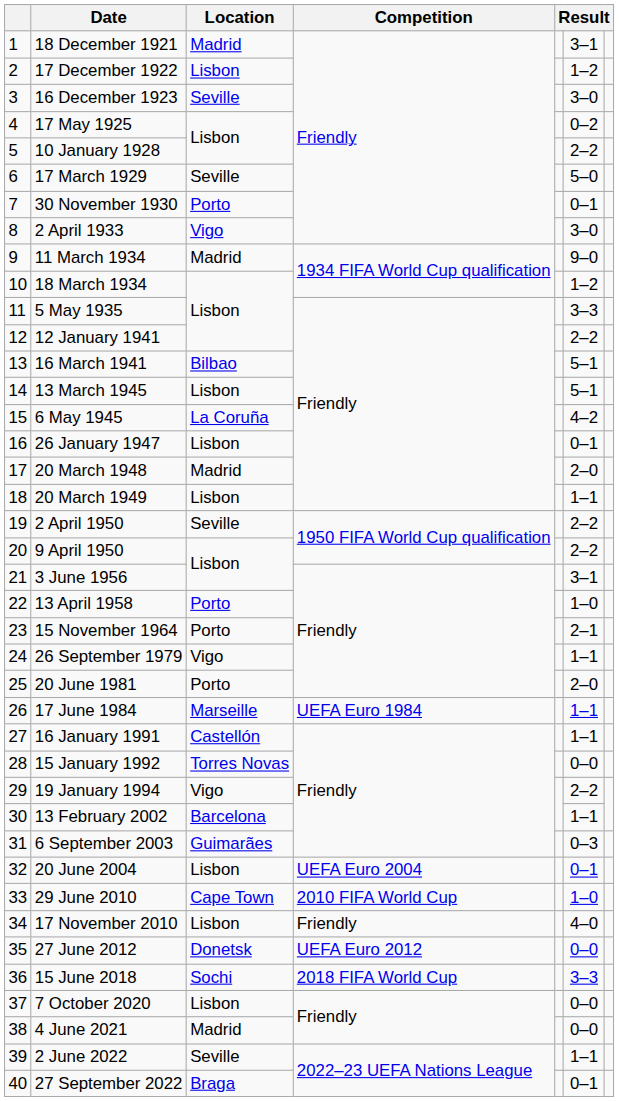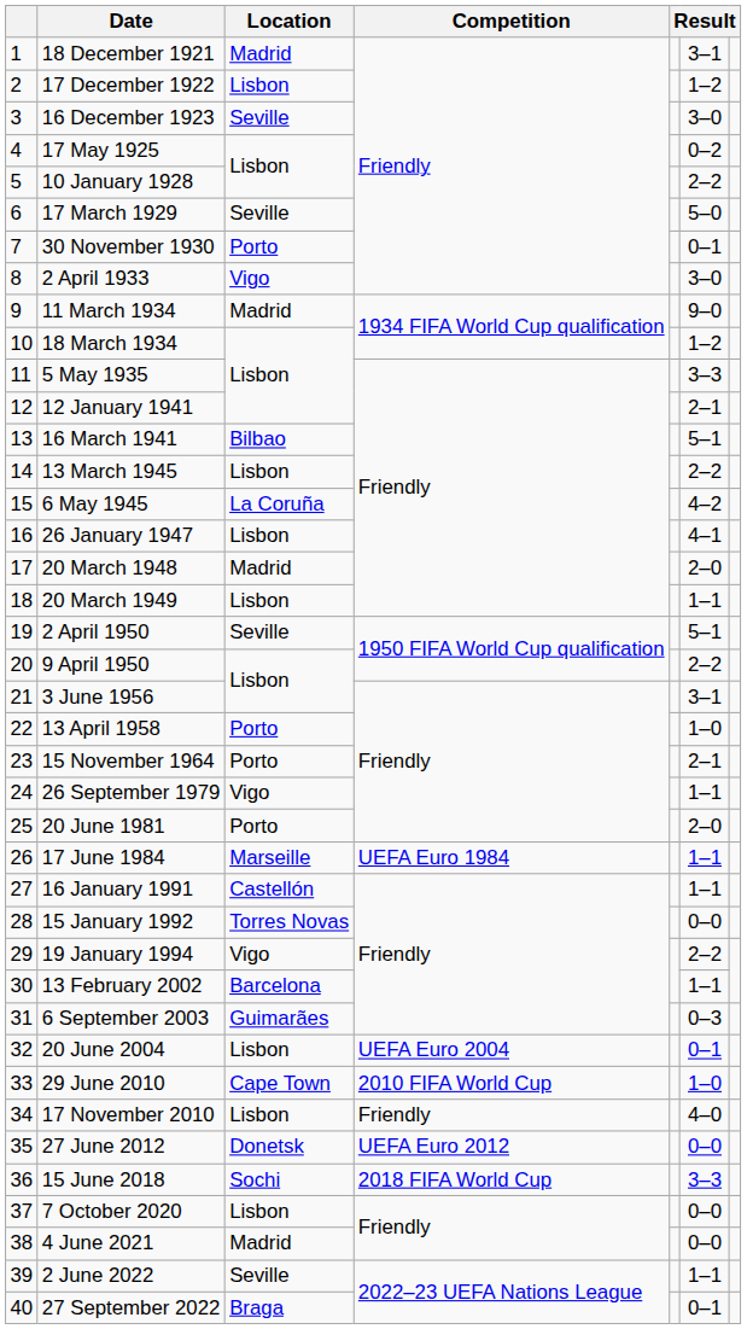12 January 1941 | column 6: 2–2 -> 2–1
13 March 1945 | column 6: 5–1 -> 2–2
26 January 1947 | column 6: 0–1 -> 4–1
2 April 1950 | column 6: 2–2 -> 5–1
